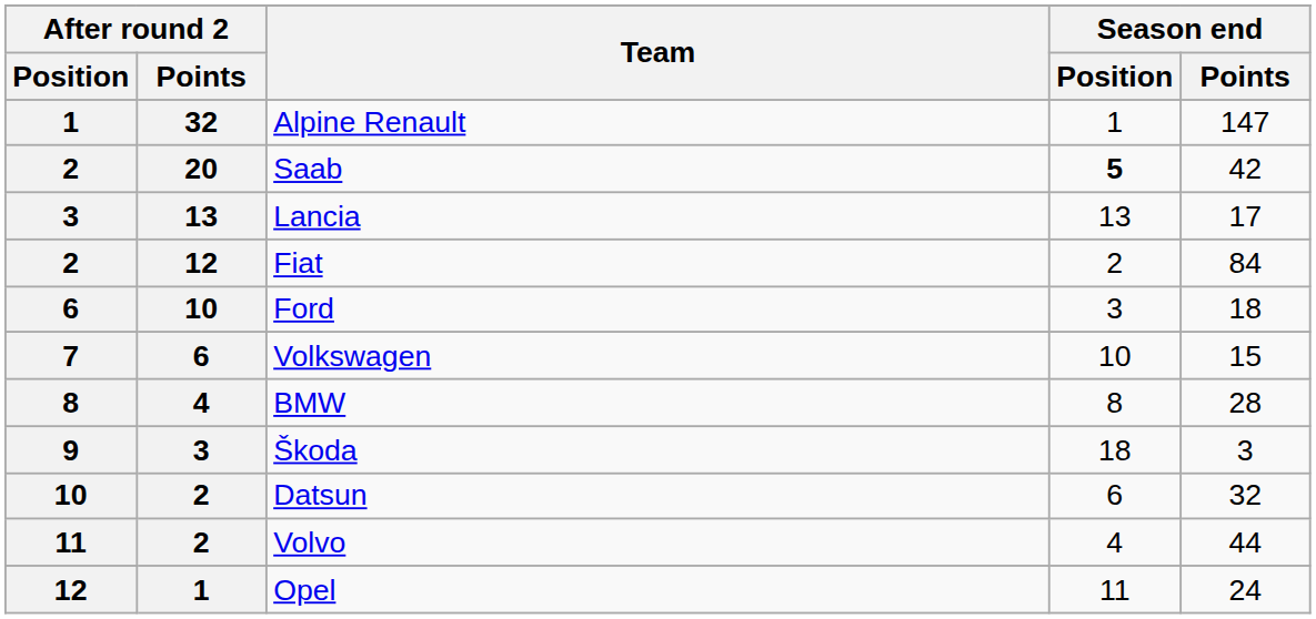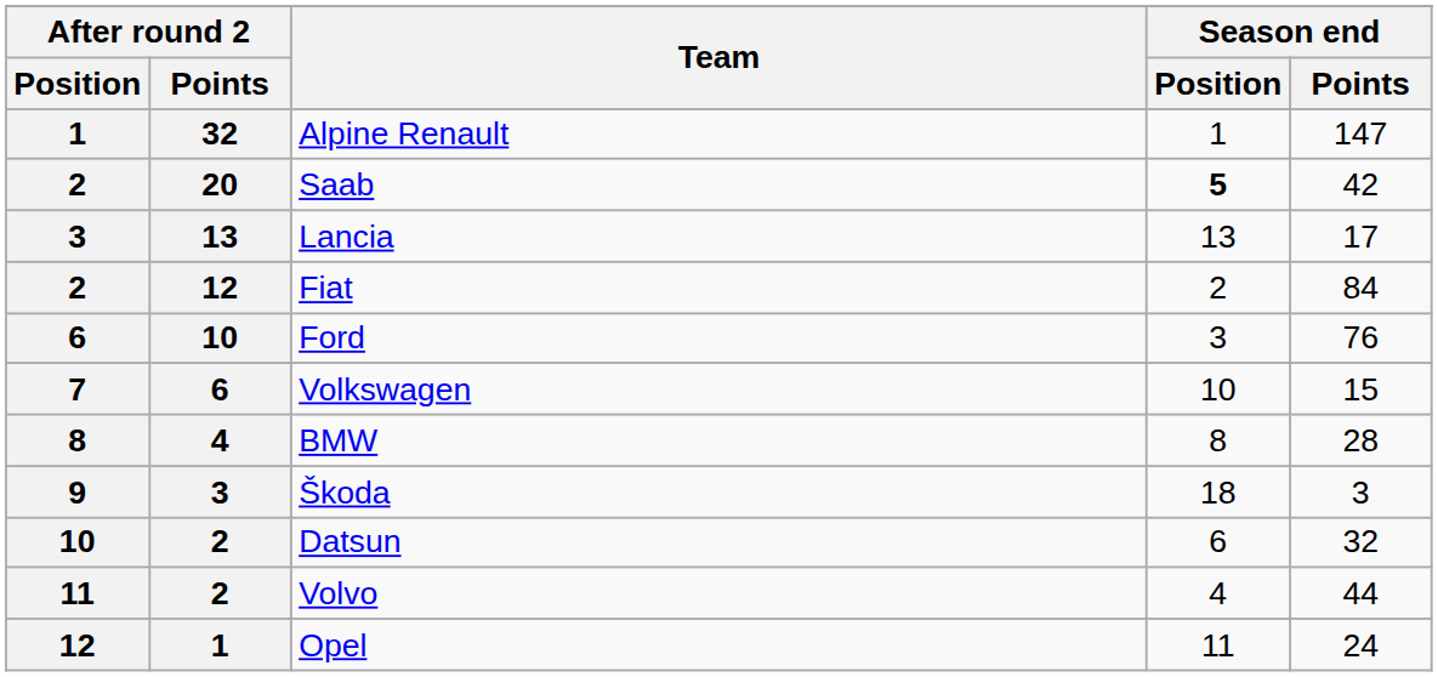Ford | Season end / Points: 18 -> 76
